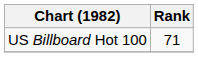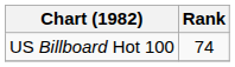US Billboard Hot 100 | Rank: 71 -> 74
